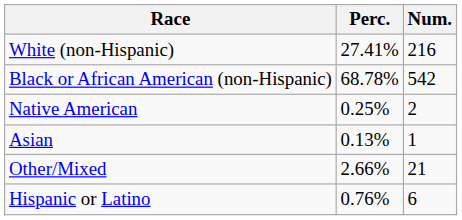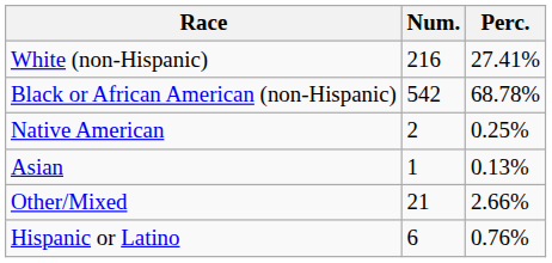columns swapped: Num. <-> Perc.
